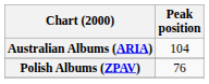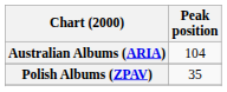Polish Albums (ZPAV) | Peak position: 76 -> 35
